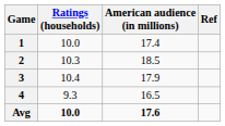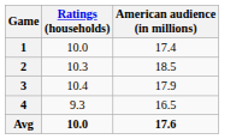- column: Ref
